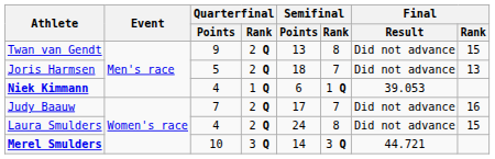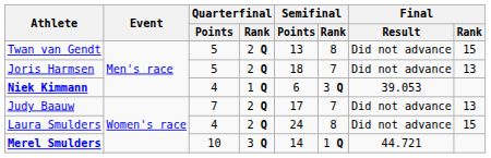Twan van Gendt | Quarterfinal / Points: 9 -> 5
Niek Kimmann | Semifinal / Rank: 1 Q -> 3 Q
Judy Baauw | Final / Rank: 16 -> 13
Merel Smulders | Semifinal / Rank: 3 Q -> 1 Q
